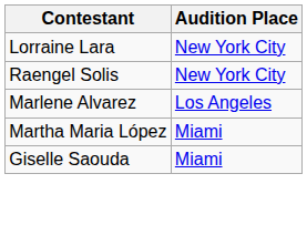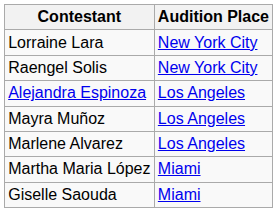+ row: Alejandra Espinoza | Los Angeles
+ row: Mayra Muñoz | Los Angeles
